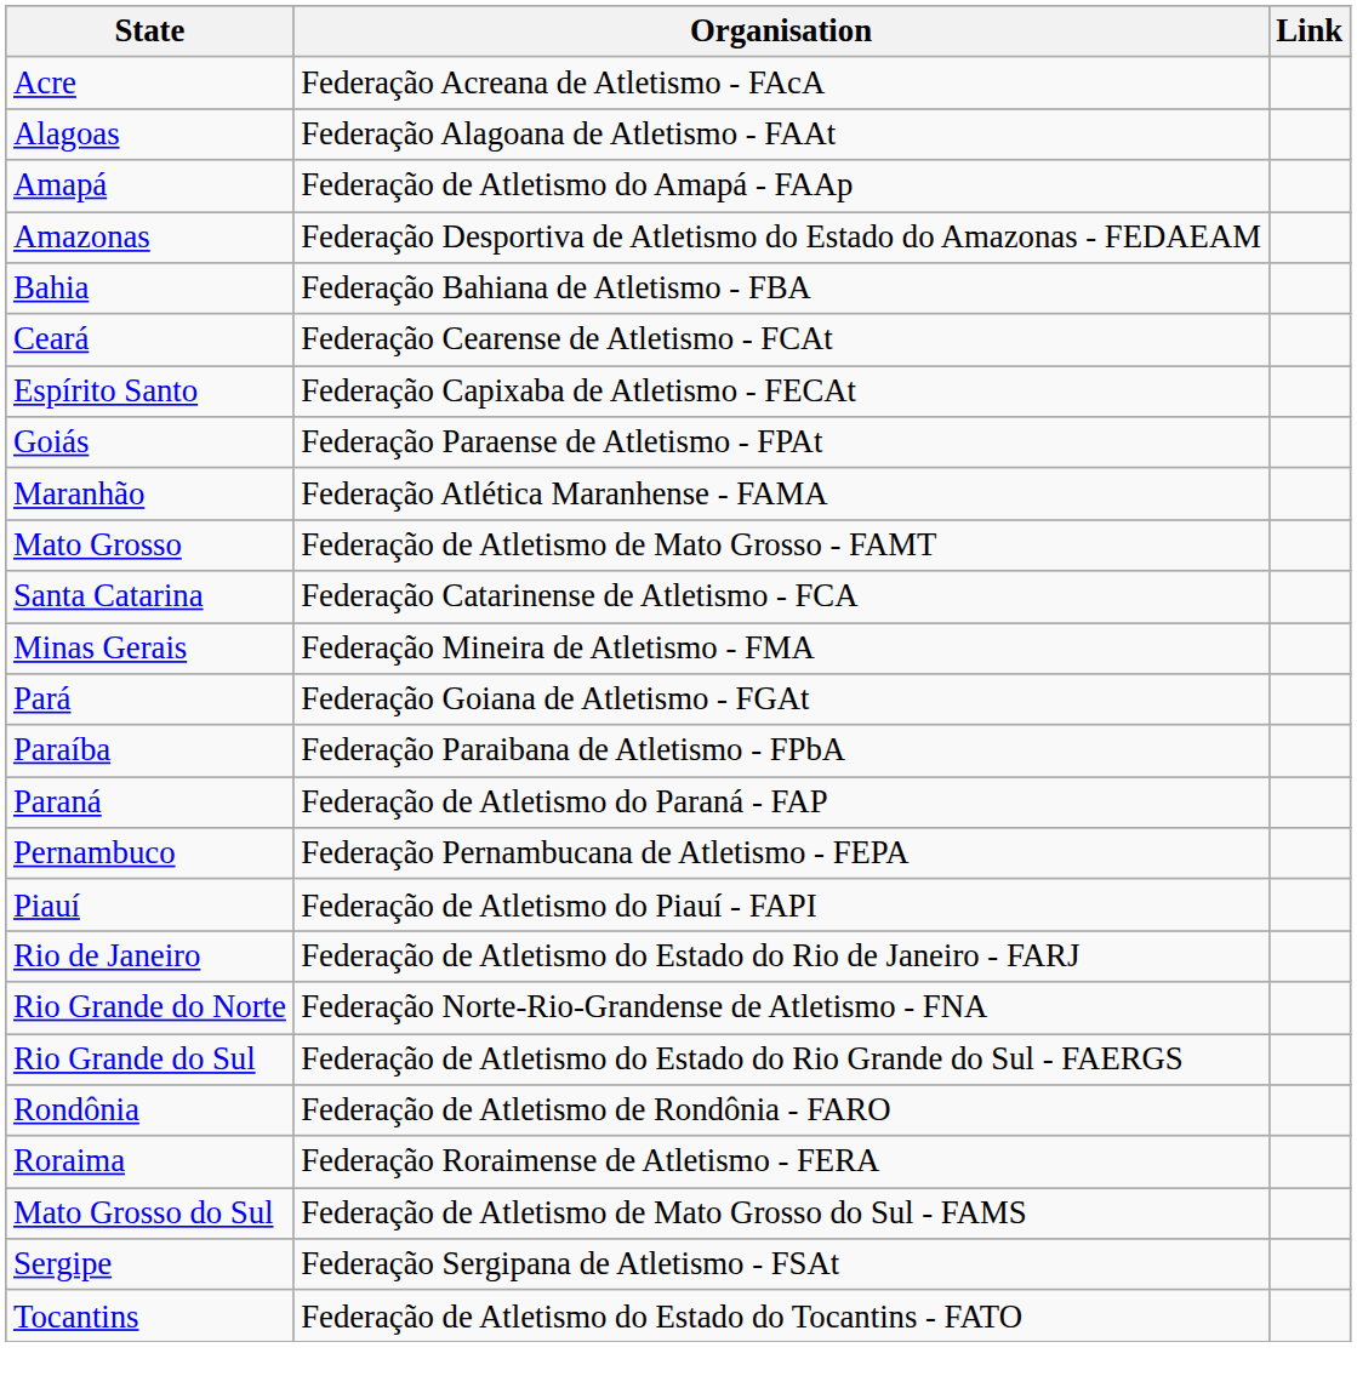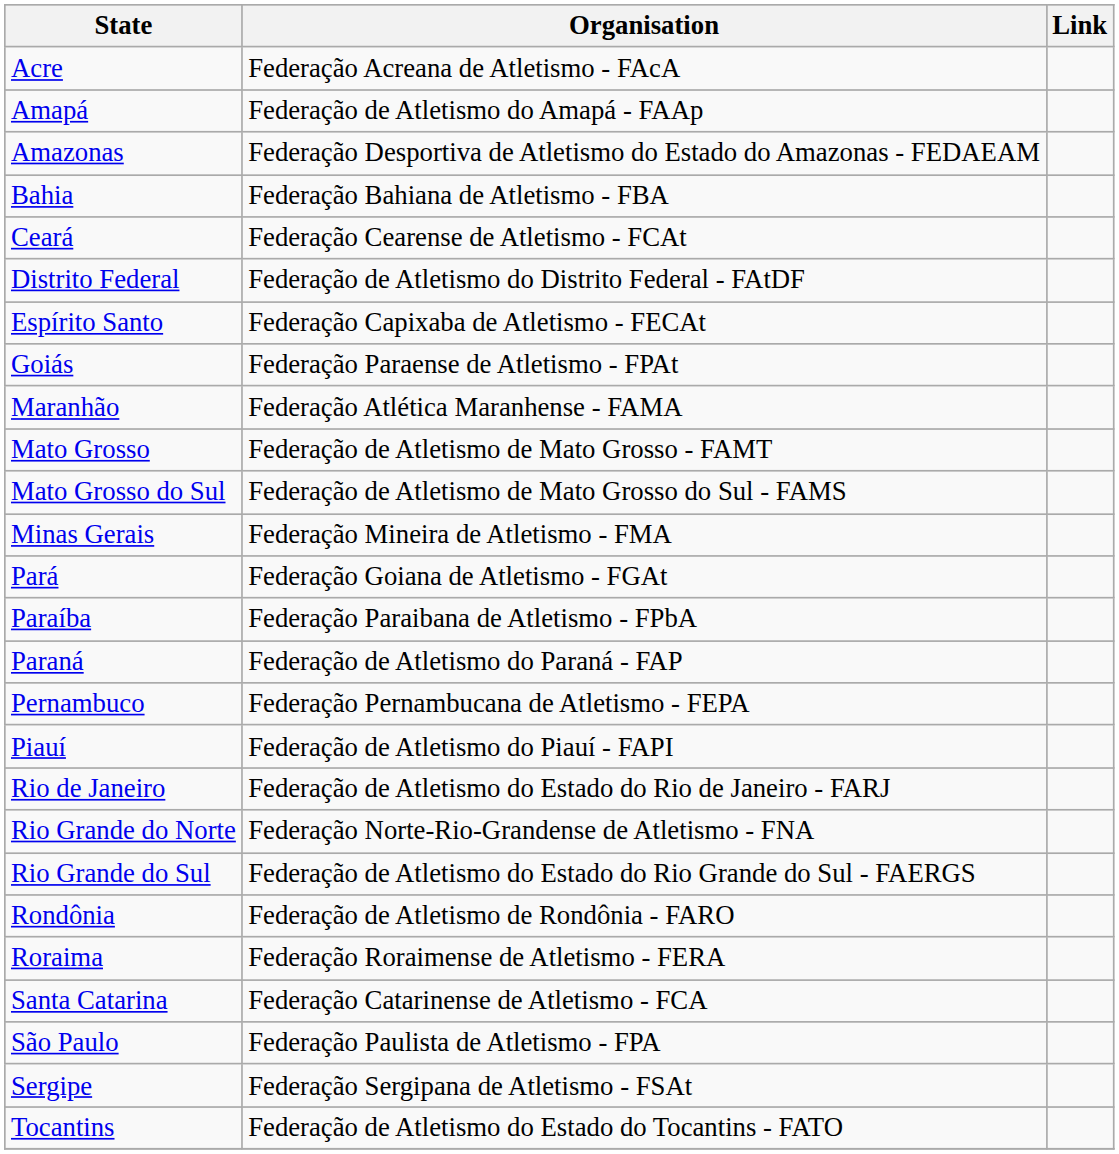- row: Alagoas | Federação Alagoana de Atletismo - FAAt
+ row: Distrito Federal | Federação de Atletismo do Distrito Federal - FAtDF
rows swapped: Mato Grosso do Sul <-> Santa Catarina
+ row: São Paulo | Federação Paulista de Atletismo - FPA
